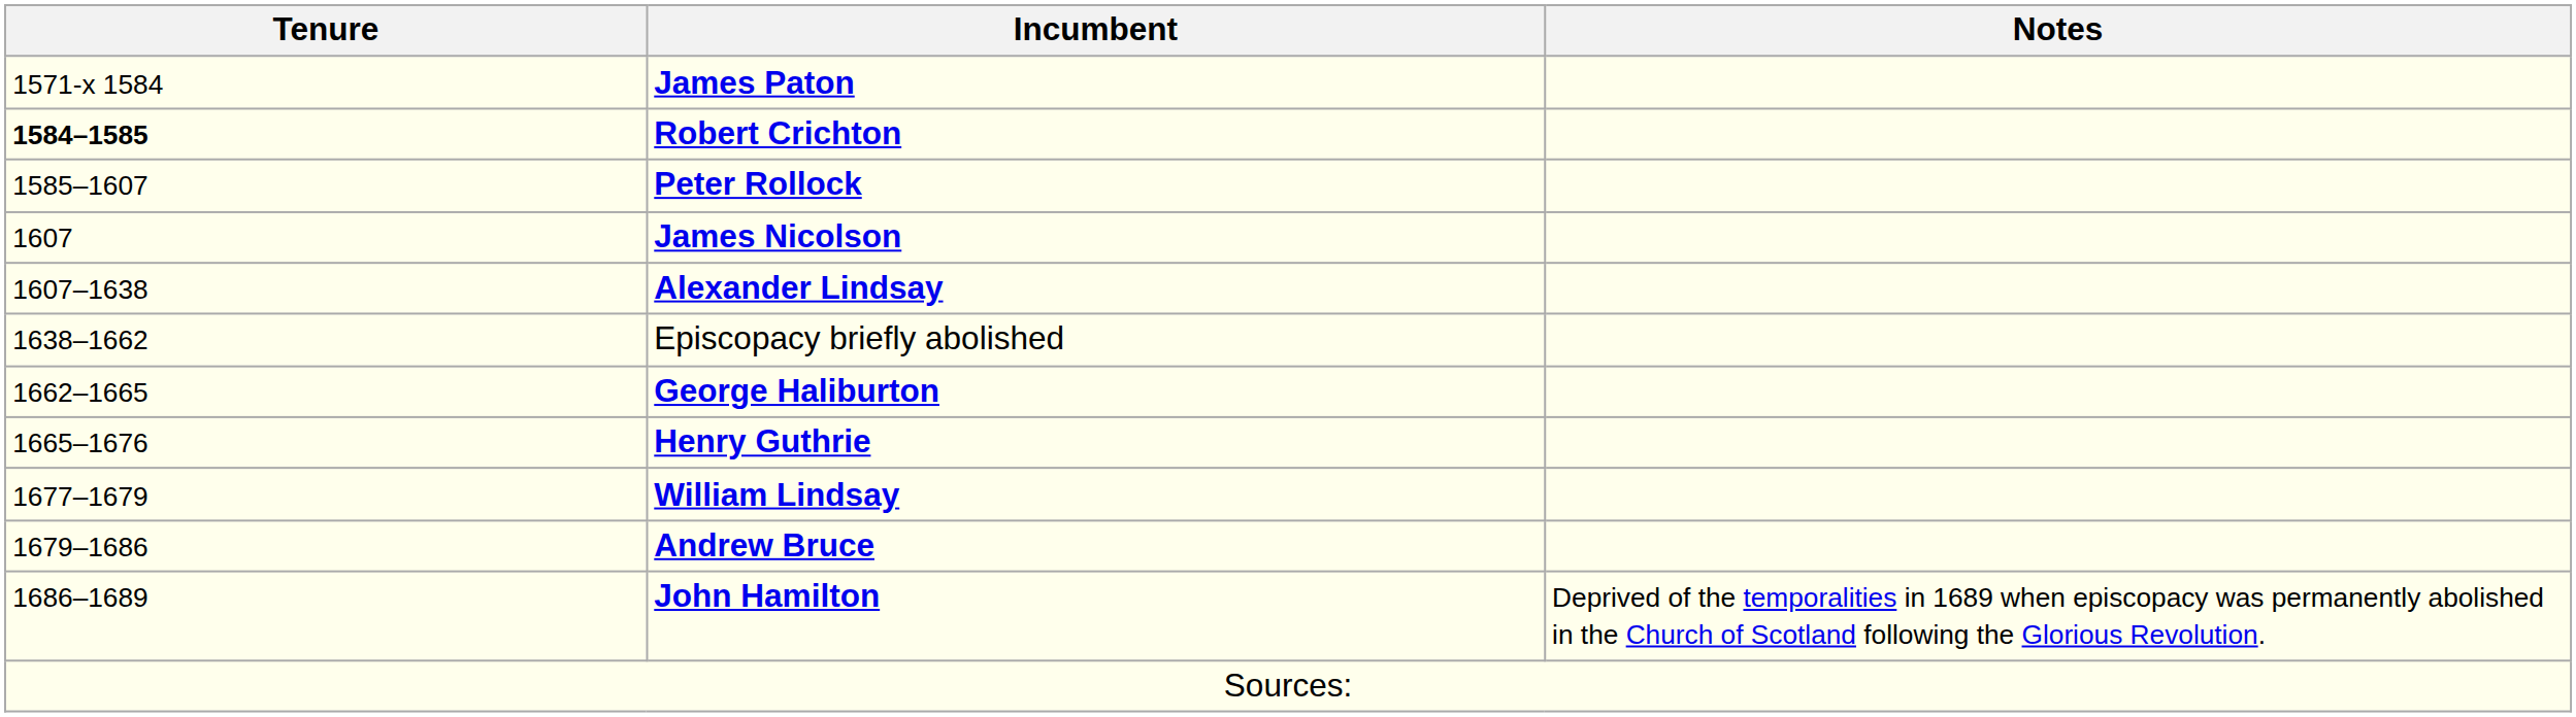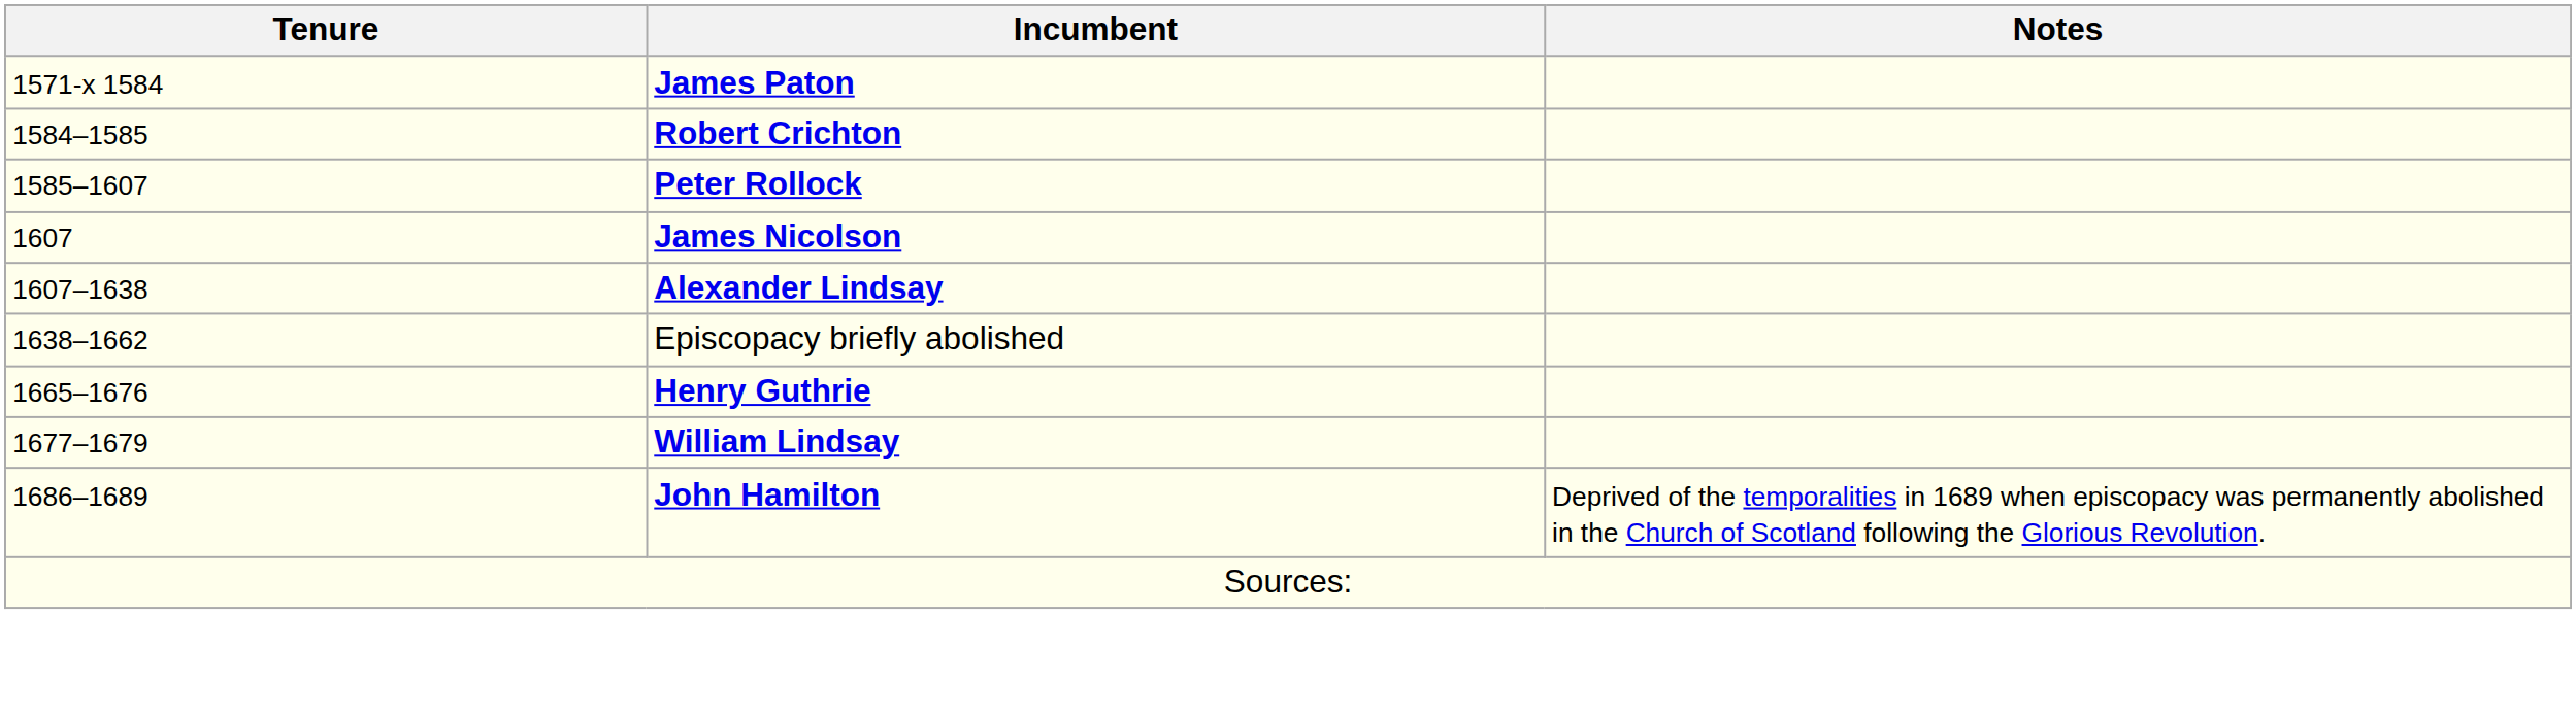Robert Crichton | Tenure: bold -> normal
- row: 1662–1665 | George Haliburton
- row: 1679–1686 | Andrew Bruce
